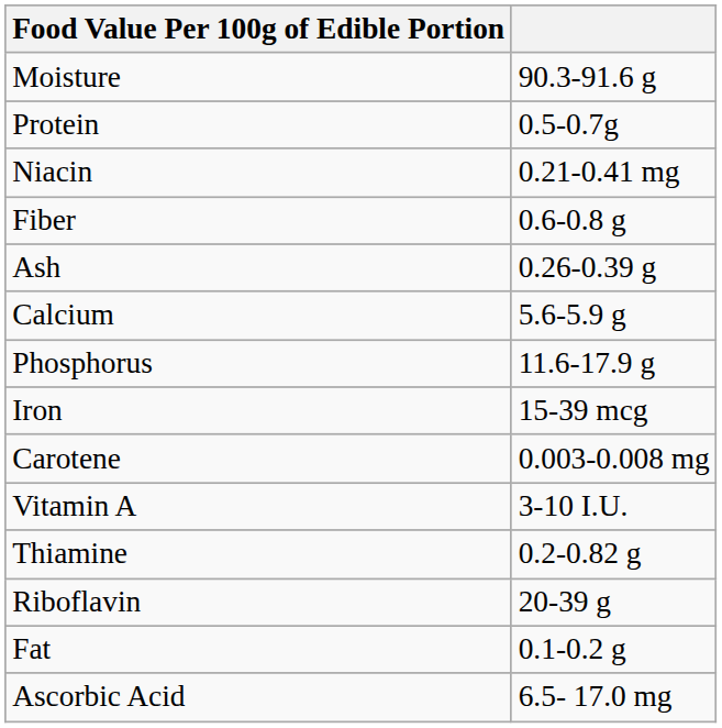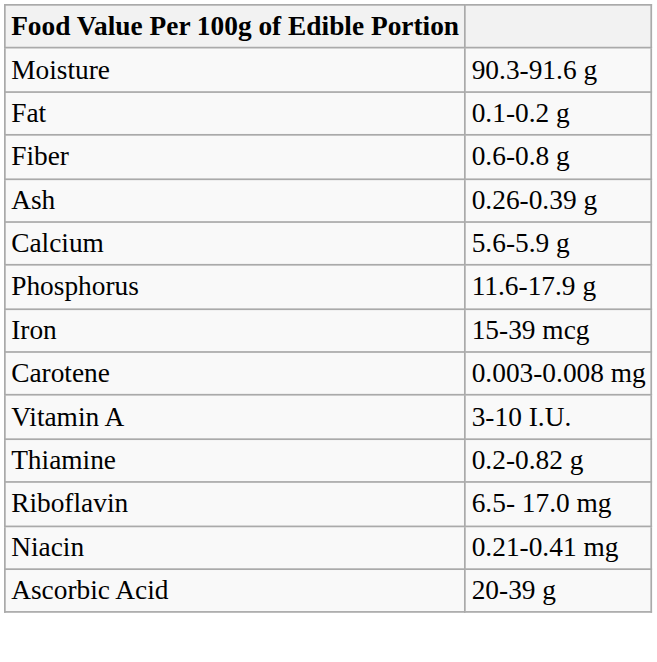- row: Protein | 0.5-0.7g
rows swapped: Fat <-> Niacin
Riboflavin | column 2: 20-39 g -> 6.5- 17.0 mg
Ascorbic Acid | column 2: 6.5- 17.0 mg -> 20-39 g
